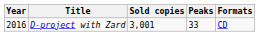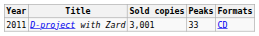D-project with Zard | Year: 2016 -> 2011
